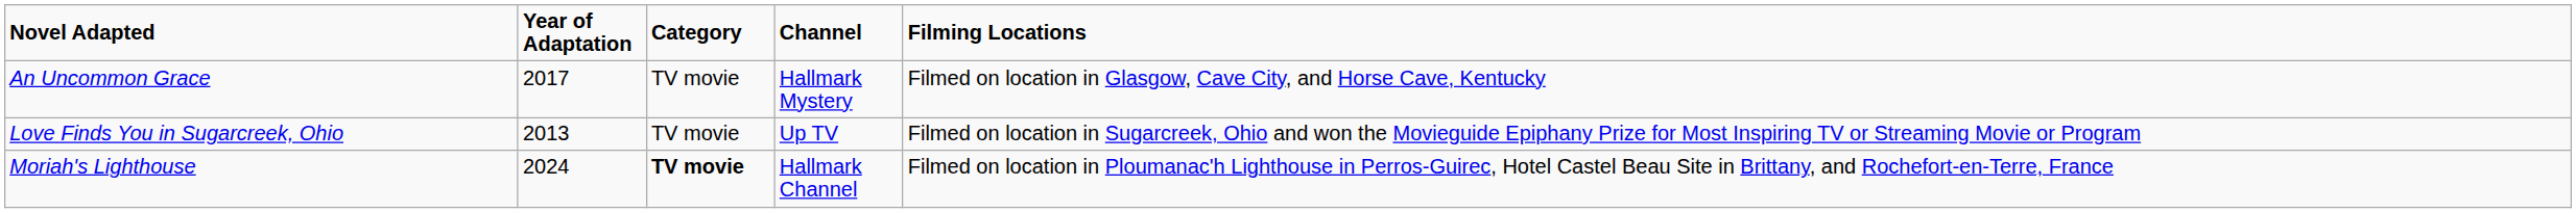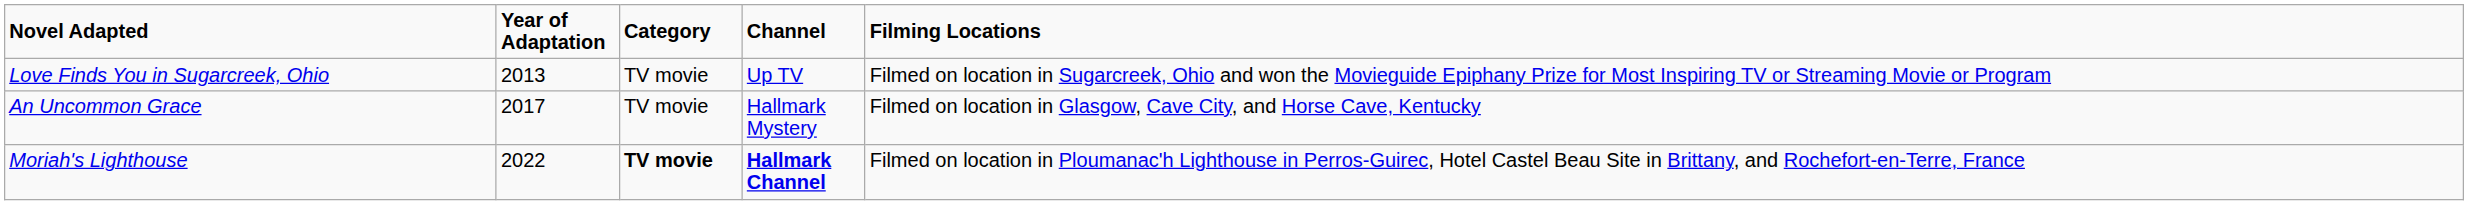rows swapped: Love Finds You in Sugarcreek, Ohio <-> An Uncommon Grace
Moriah's Lighthouse | Year of Adaptation: 2024 -> 2022
Moriah's Lighthouse | Channel: normal -> bold
